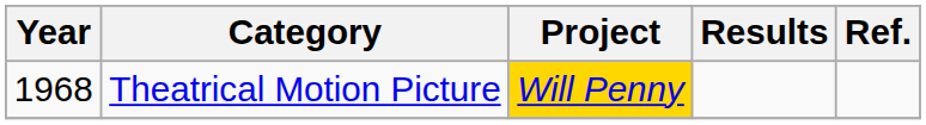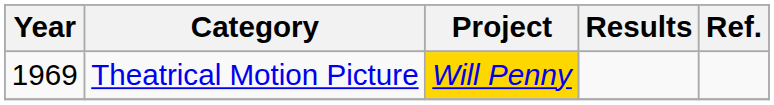Theatrical Motion Picture | Year: 1968 -> 1969
